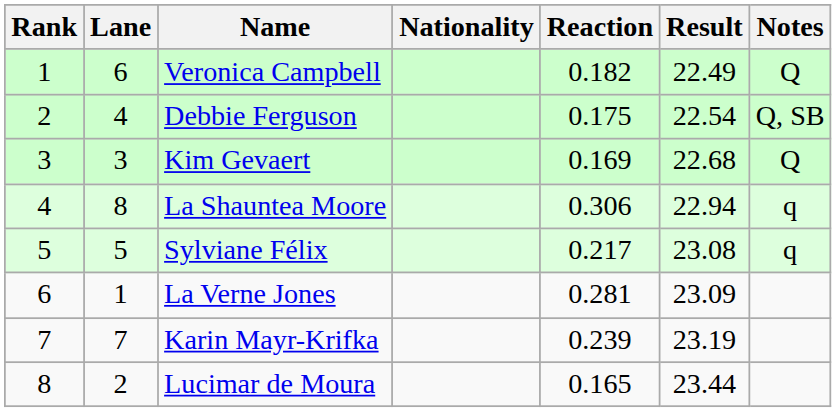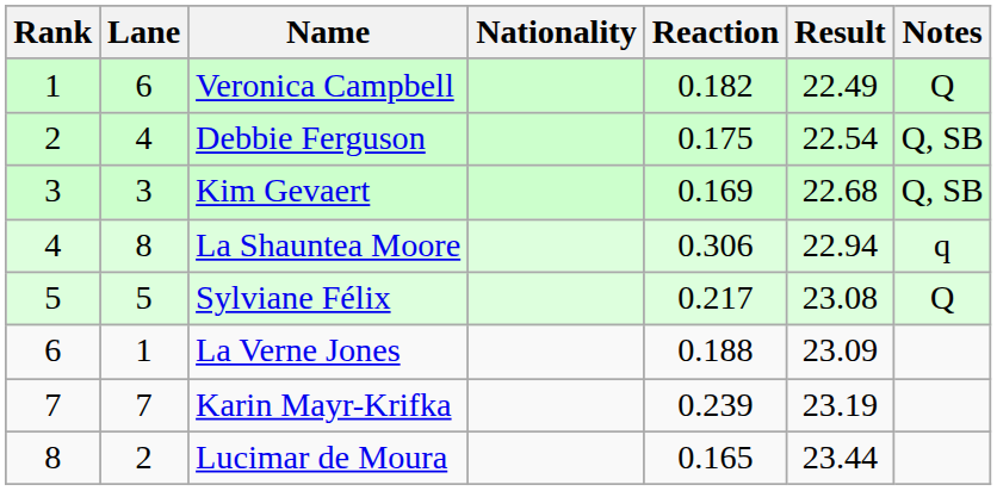Kim Gevaert | Notes: Q -> Q, SB
Sylviane Félix | Notes: q -> Q
La Verne Jones | Reaction: 0.281 -> 0.188
